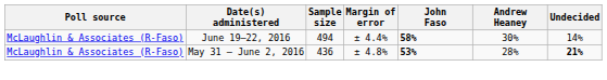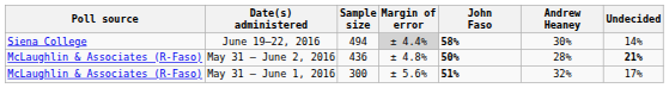June 19–22, 2016 | Poll source: McLaughlin & Associates (R-Faso) -> Siena College
June 19–22, 2016 | Margin of error: no background -> lightgrey background
May 31 – June 2, 2016 | John Faso: 53% -> 50%
+ row: McLaughlin & Associates (R-Faso) | May 31 – June 1, 2016 | 300 | ± 5.6% | 51% | 32% | 17%
